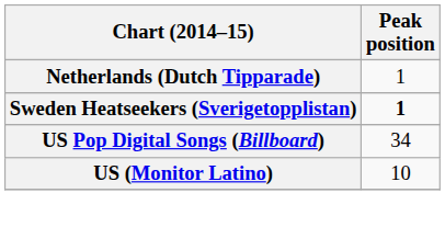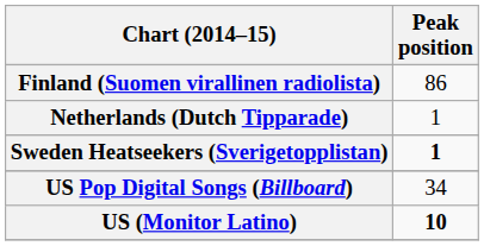+ row: Finland (Suomen virallinen radiolista) | 86
US (Monitor Latino) | Peak position: normal -> bold
